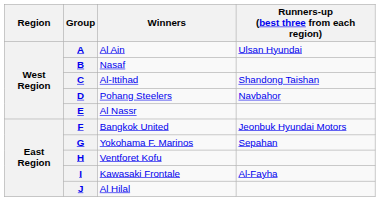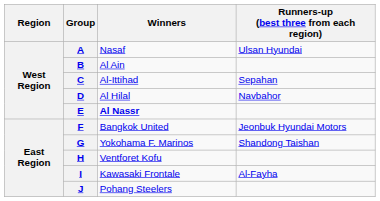A | Winners: Al Ain -> Nasaf
B | Winners: Nasaf -> Al Ain
C | Runners-up (best three from each region): Shandong Taishan -> Sepahan
D | Winners: Pohang Steelers -> Al Hilal
E | Winners: normal -> bold
G | Runners-up (best three from each region): Sepahan -> Shandong Taishan
J | Winners: Al Hilal -> Pohang Steelers
